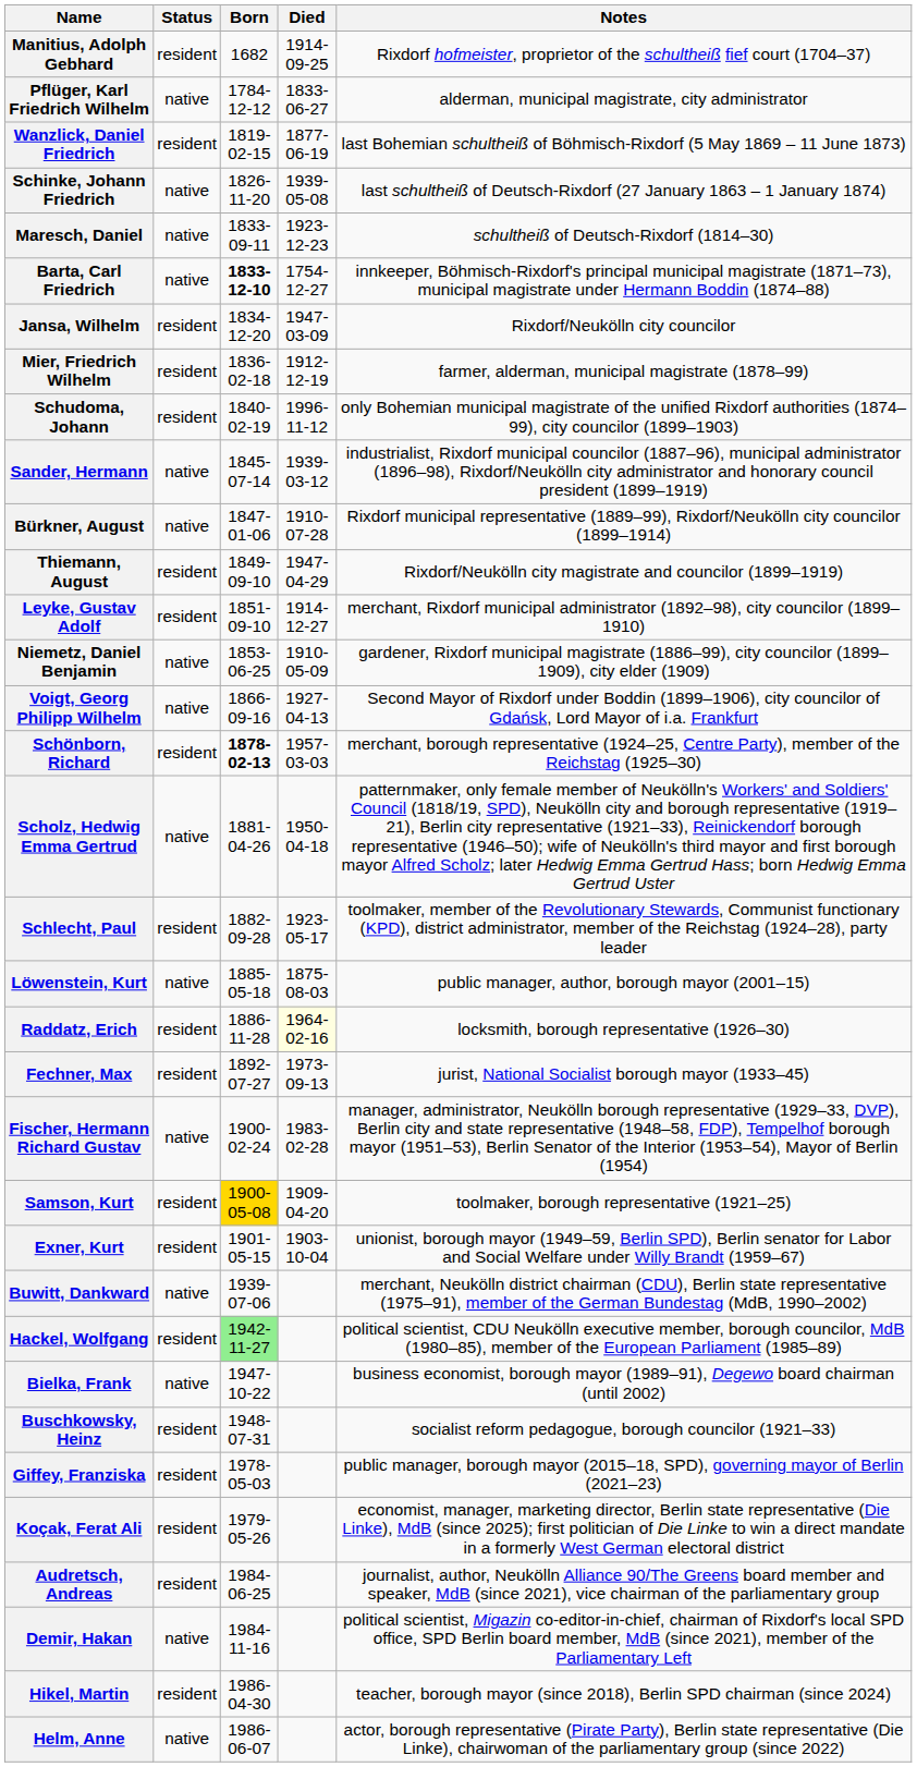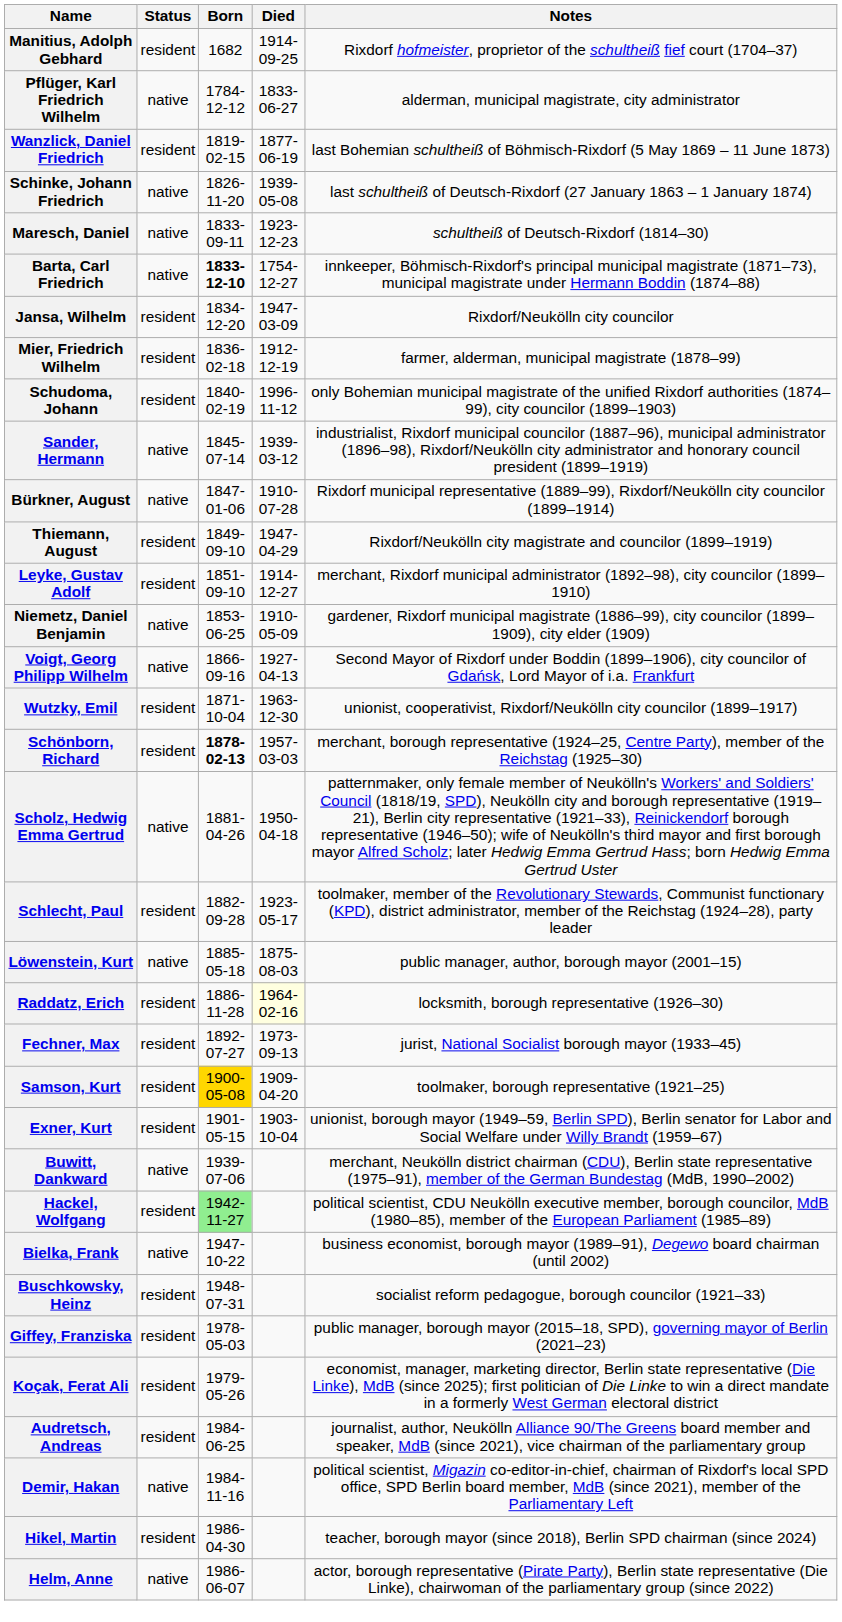+ row: Wutzky, Emil | resident | 1871-10-04 | 1963-12-30 | unionist, cooperativist, Rixdorf/Neukölln city councilor (1899–1917)
- row: Fischer, Hermann Richard Gustav | native | 1900-02-24 | 1983-02-28 | manager, administrator, Neukölln borough representative (1929–33, DVP), Berlin city and state representative (1948–58, FDP), Tempelhof borough mayor (1951–53), Berlin Senator of the Interior (1953–54), Mayor of Berlin (1954)
